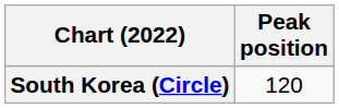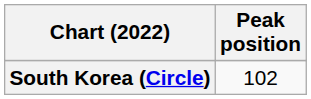South Korea (Circle) | Peak position: 120 -> 102
